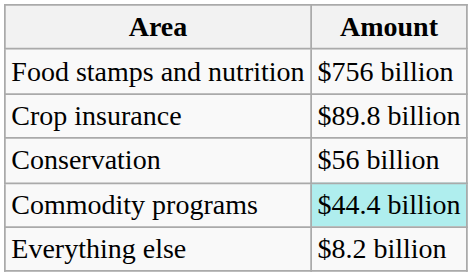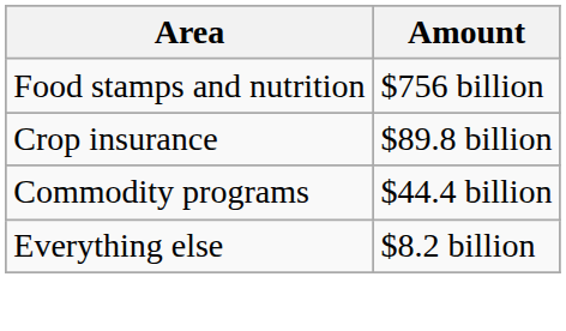- row: Conservation | $56 billion
Commodity programs | Amount: paleturquoise background -> no background
